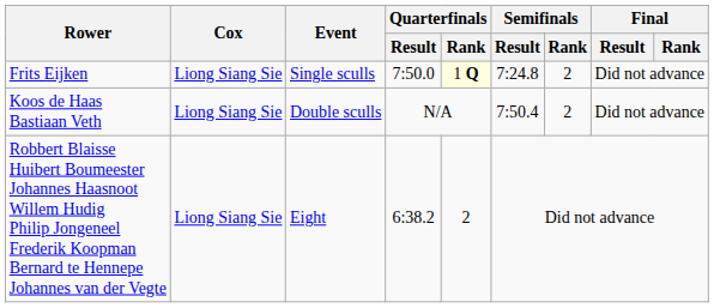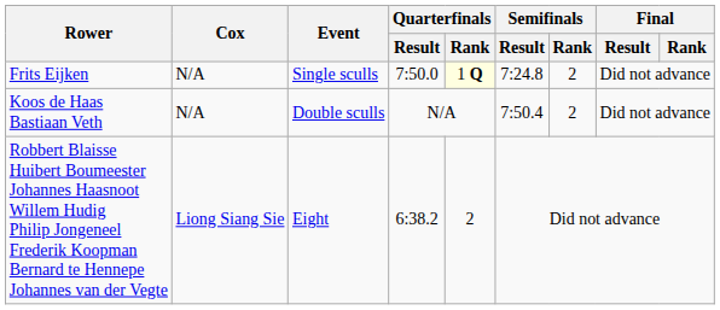Frits Eijken | Cox: Liong Siang Sie -> N/A
Koos de Haas Bastiaan Veth | Cox: Liong Siang Sie -> N/A
